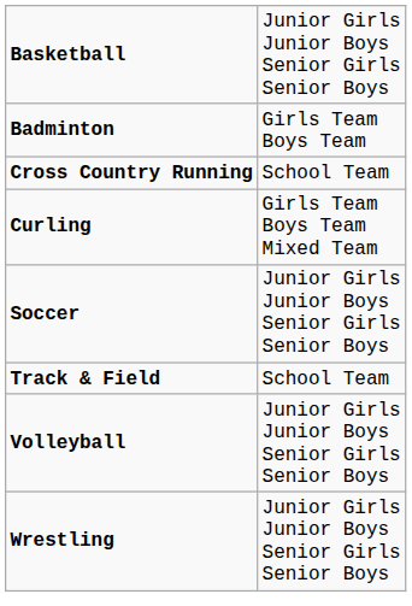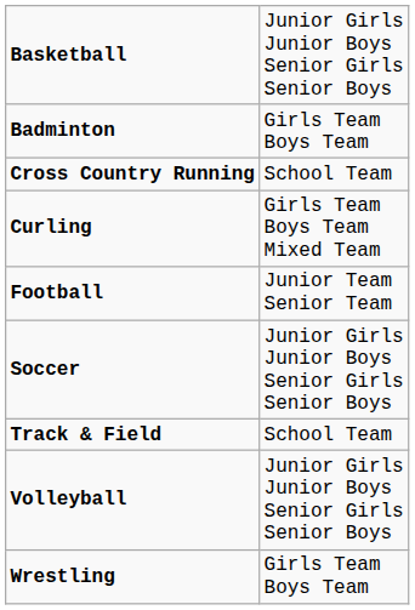+ row: Football | Junior Team Senior Team
Wrestling | column 2: Junior Girls Junior Boys Senior Girls Senior Boys -> Girls Team Boys Team
